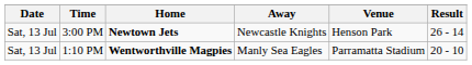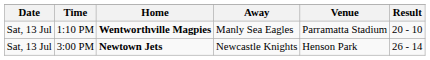rows swapped: 1:10 PM <-> 3:00 PM
